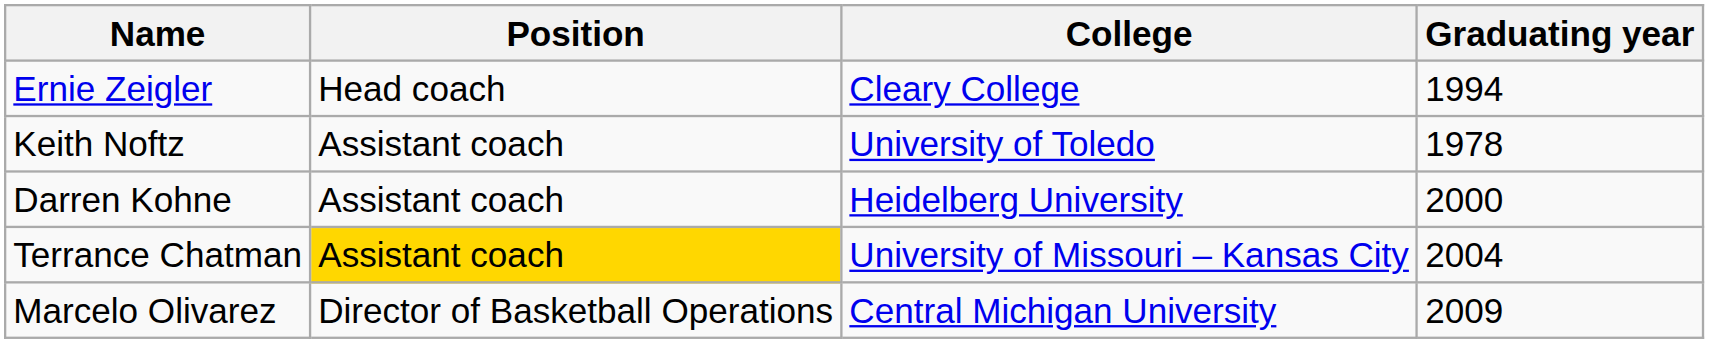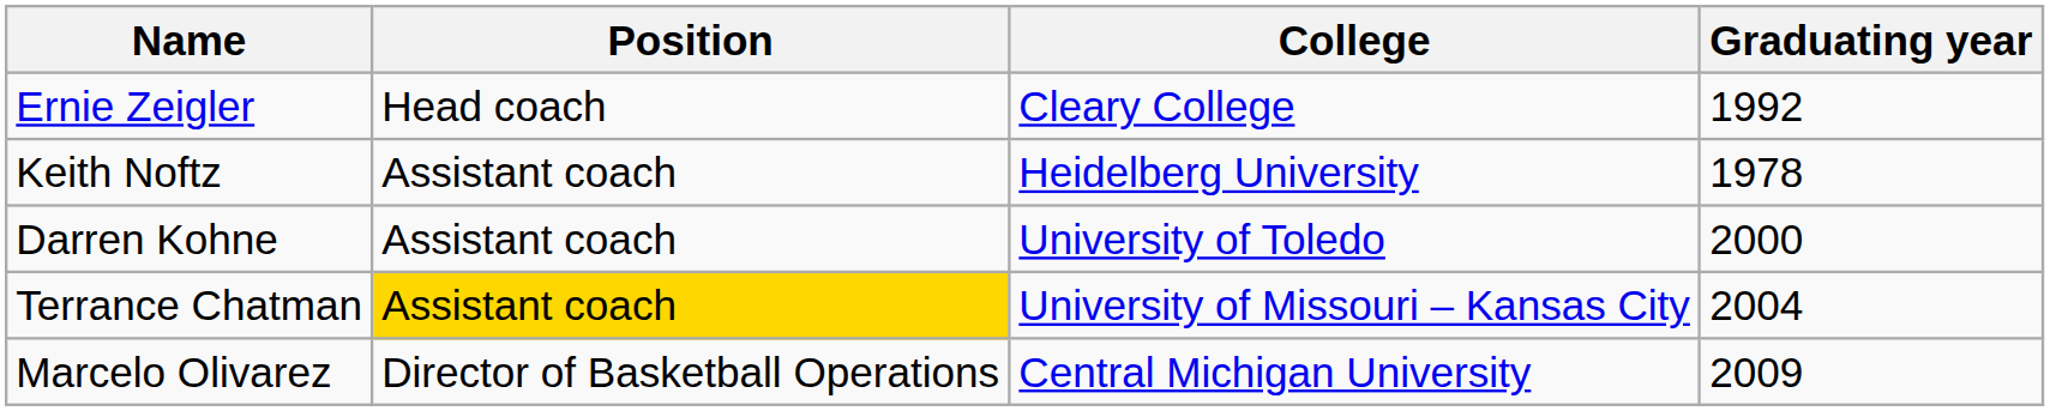Ernie Zeigler | Graduating year: 1994 -> 1992
Keith Noftz | College: University of Toledo -> Heidelberg University
Darren Kohne | College: Heidelberg University -> University of Toledo
